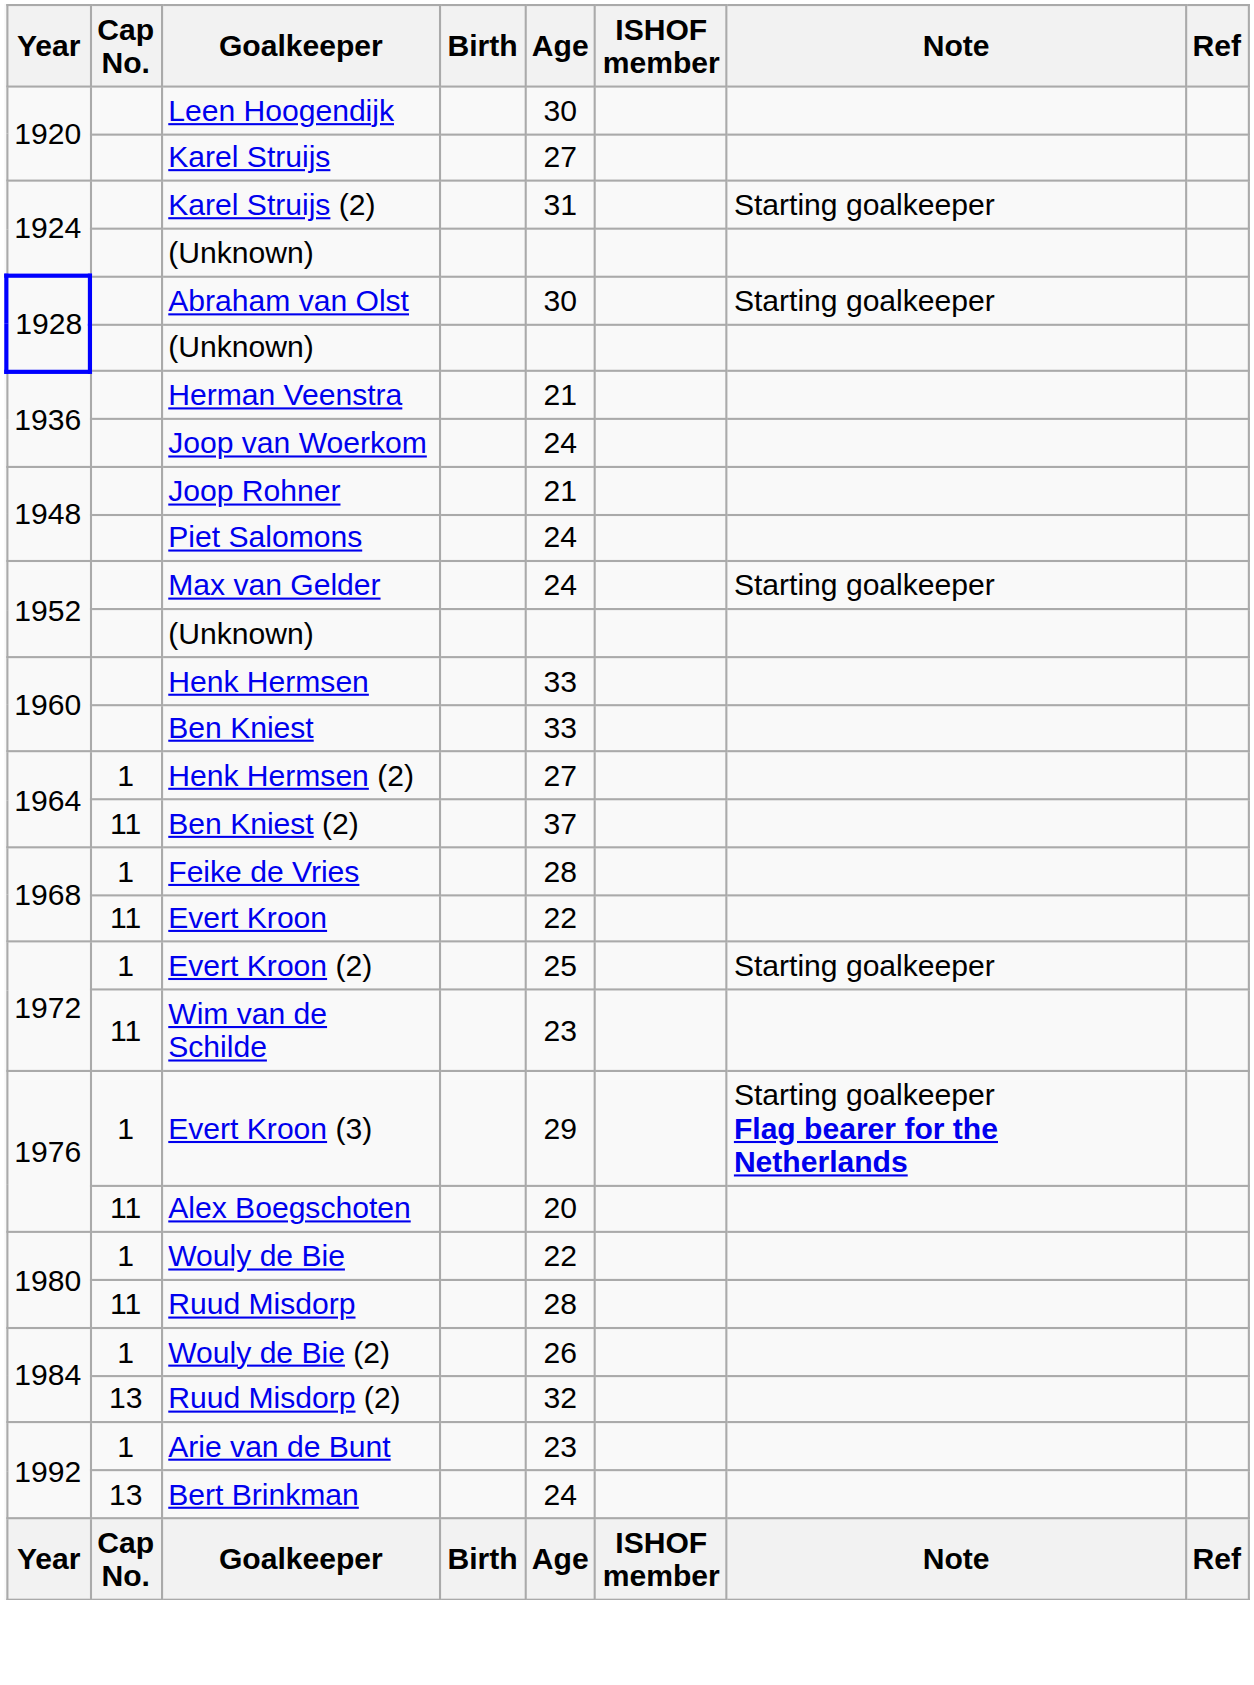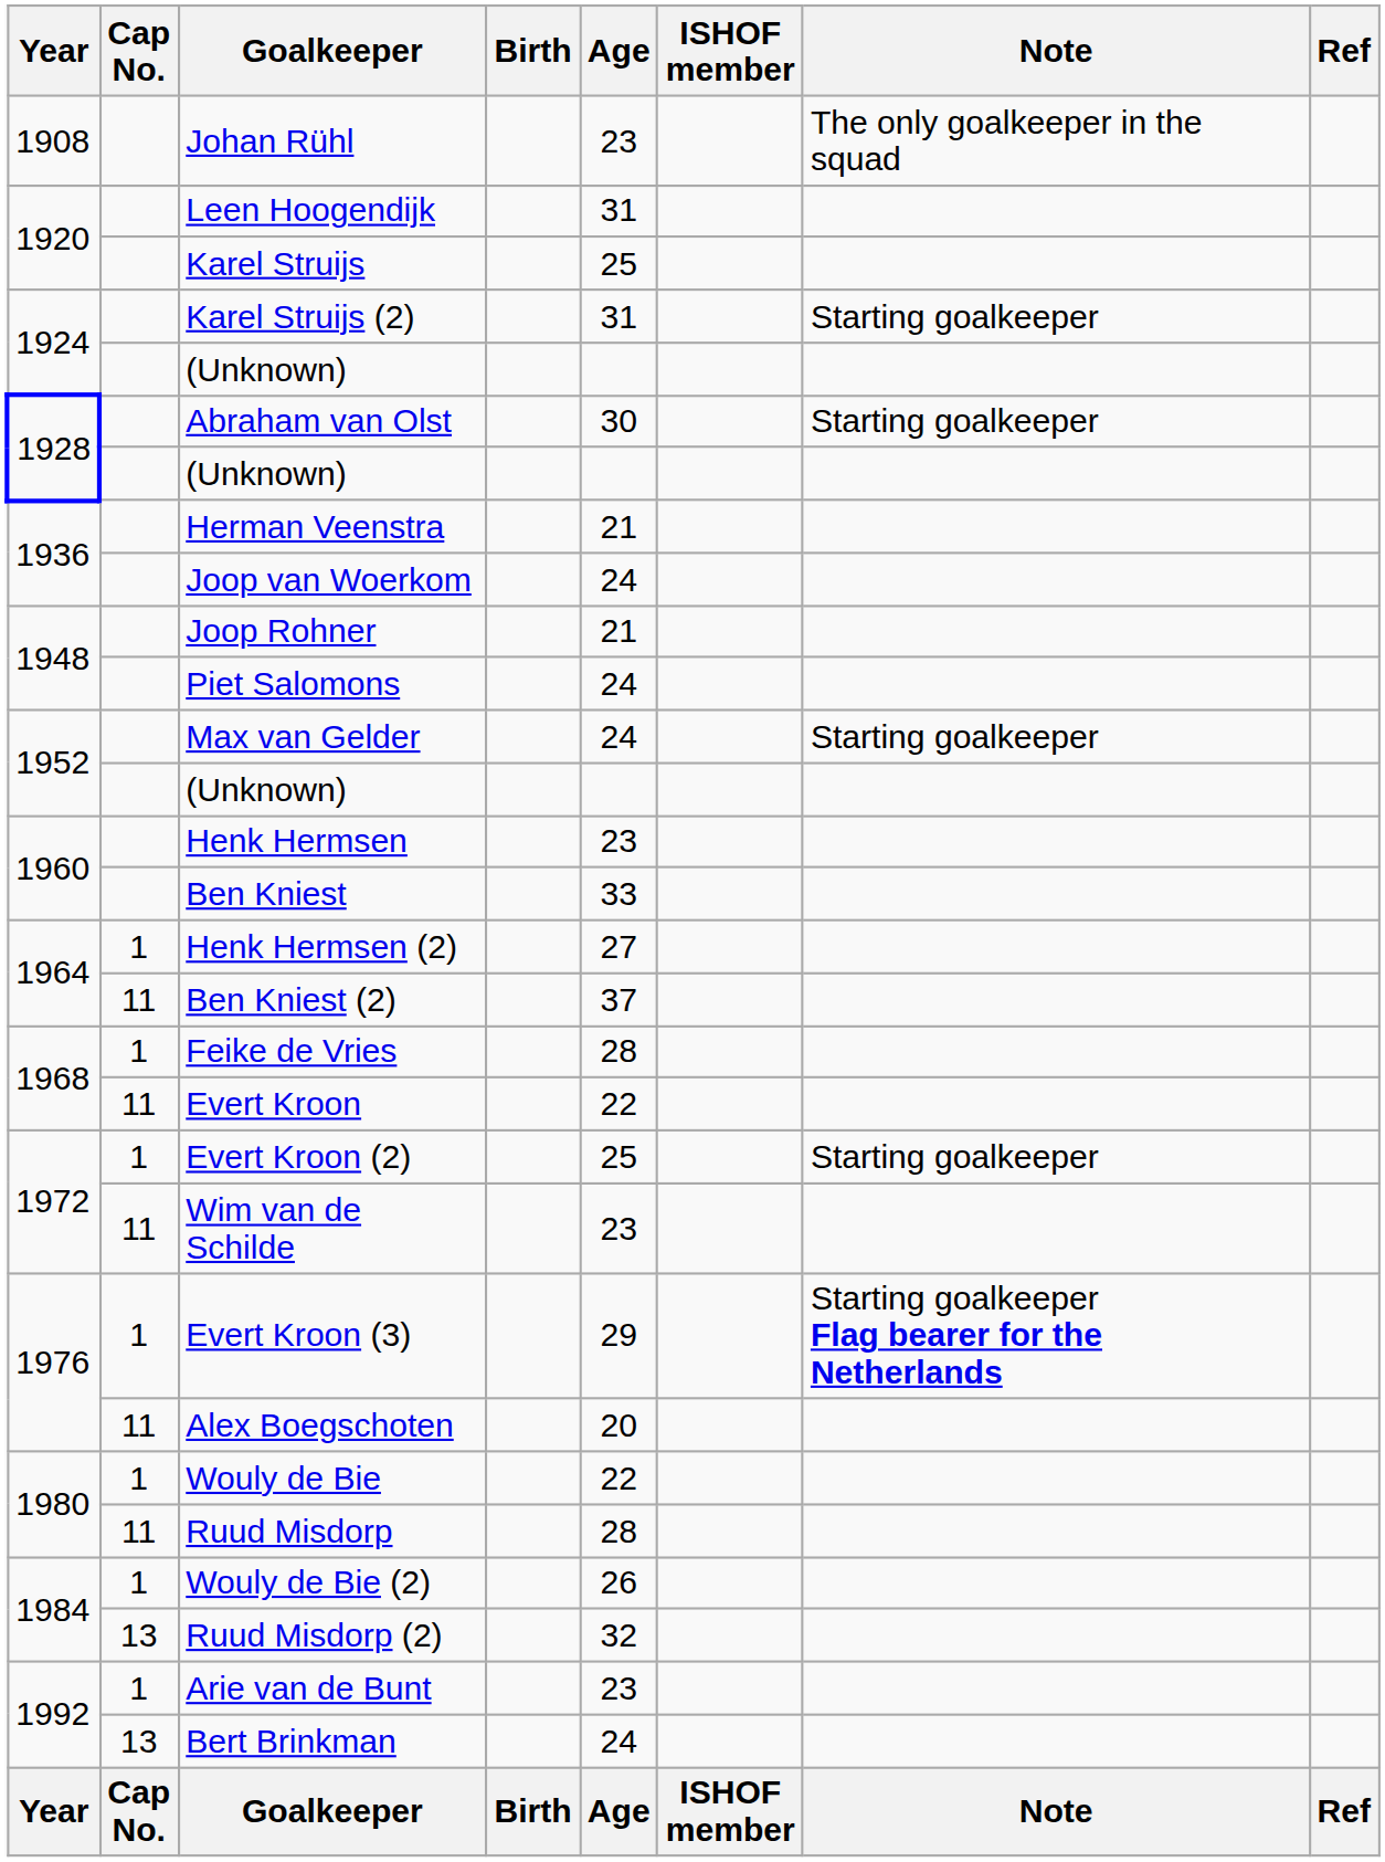+ row: 1908 | Johan Rühl | 23 | The only goalkeeper in the squad
Leen Hoogendijk | Age: 30 -> 31
Karel Struijs | Age: 27 -> 25
Henk Hermsen | Age: 33 -> 23
